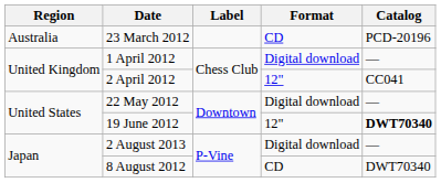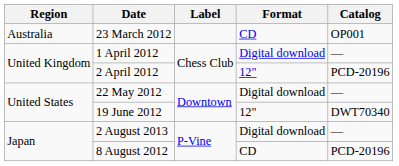23 March 2012 / CD | Catalog: PCD-20196 -> OP001
2 April 2012 | Catalog: CC041 -> PCD-20196
19 June 2012 | Catalog: bold -> normal
8 August 2012 | Catalog: DWT70340 -> PCD-20196
